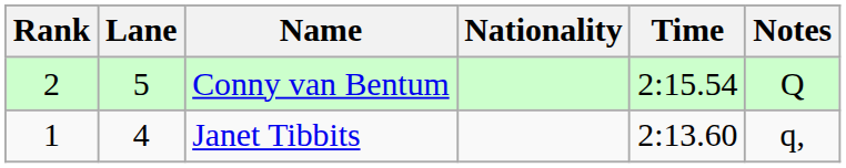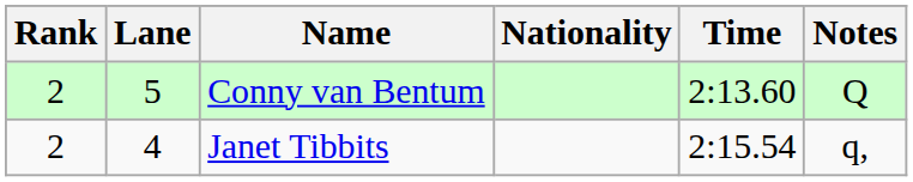Conny van Bentum | Time: 2:15.54 -> 2:13.60
Janet Tibbits | Rank: 1 -> 2
Janet Tibbits | Time: 2:13.60 -> 2:15.54
